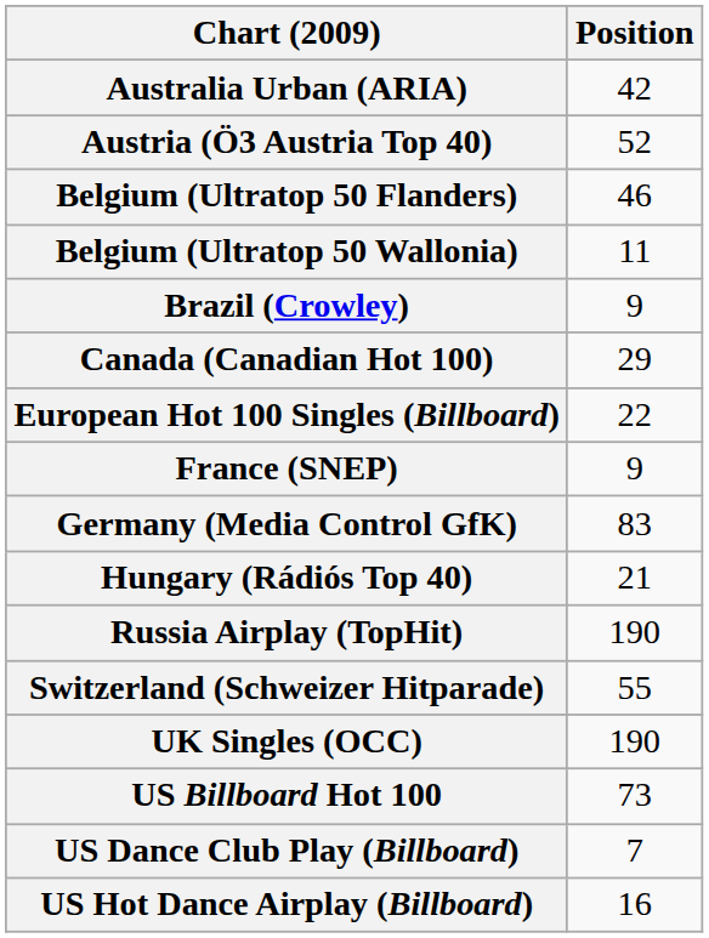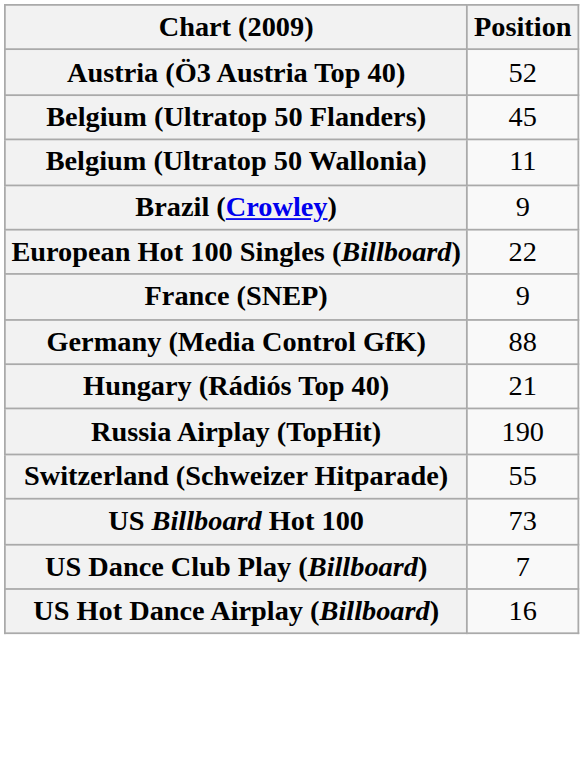- row: Australia Urban (ARIA) | 42
Belgium (Ultratop 50 Flanders) | Position: 46 -> 45
- row: Canada (Canadian Hot 100) | 29
Germany (Media Control GfK) | Position: 83 -> 88
- row: UK Singles (OCC) | 190
